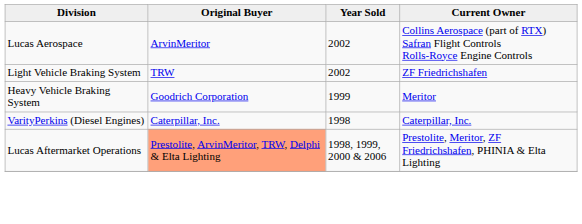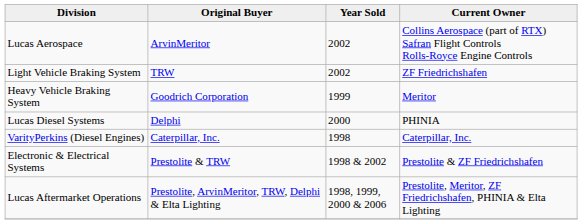+ row: Lucas Diesel Systems | Delphi | 2000 | PHINIA
+ row: Electronic & Electrical Systems | Prestolite & TRW | 1998 & 2002 | Prestolite & ZF Friedrichshafen
Lucas Aftermarket Operations | Original Buyer: lightsalmon background -> no background
